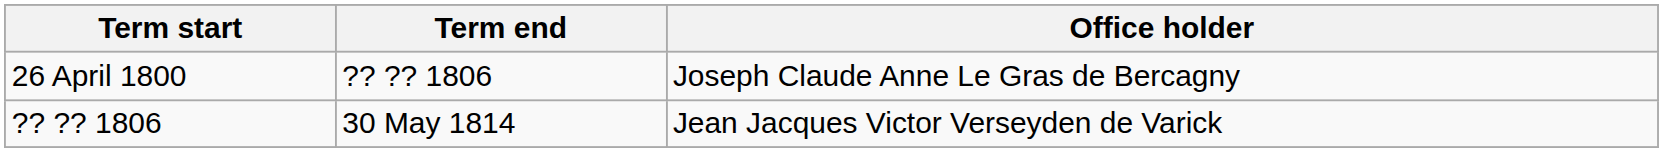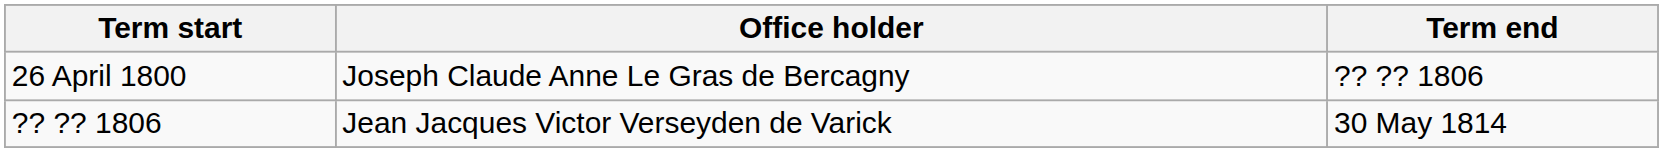columns swapped: Term end <-> Office holder
